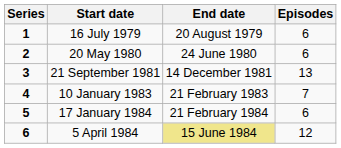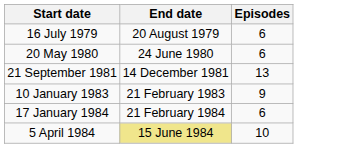- column: Series | 1 | 2 | 3 | 4 | 5 | 6
10 January 1983 | Episodes: 7 -> 9
5 April 1984 | Episodes: 12 -> 10
